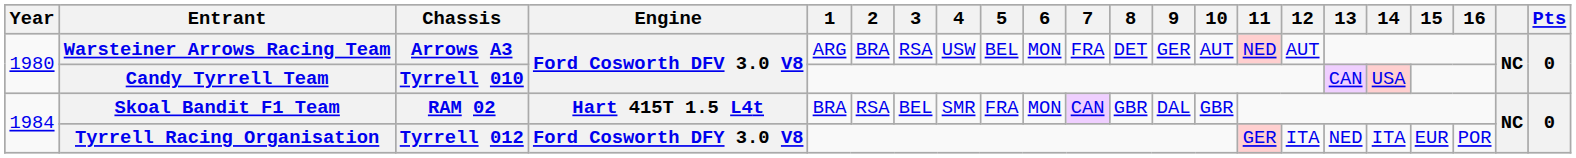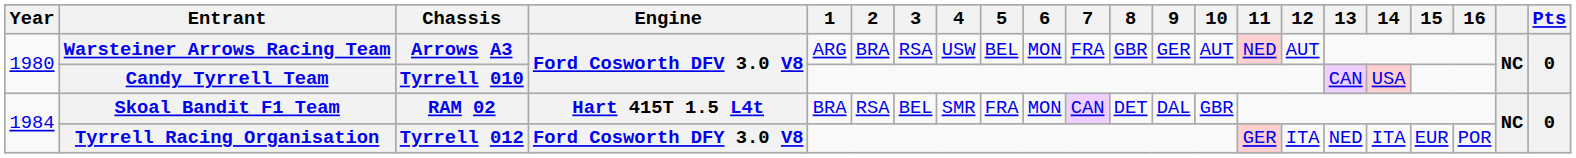Warsteiner Arrows Racing Team | 8: DET -> GBR
Skoal Bandit F1 Team | 8: GBR -> DET
